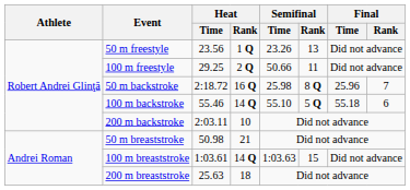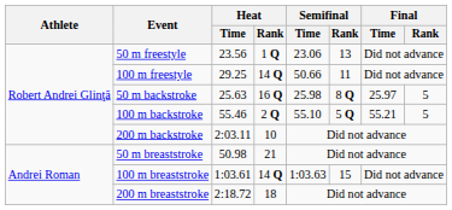50 m freestyle | Semifinal / Time: 23.26 -> 23.06
100 m freestyle | Heat / Rank: 2 Q -> 14 Q
50 m backstroke | Heat / Time: 2:18.72 -> 25.63
50 m backstroke | Final / Time: 25.96 -> 25.97
50 m backstroke | Final / Rank: 7 -> 5
100 m backstroke | Heat / Rank: 14 Q -> 2 Q
100 m backstroke | Final / Time: 55.18 -> 55.21
100 m backstroke | Final / Rank: 6 -> 5
200 m breaststroke | Heat / Time: 25.63 -> 2:18.72
